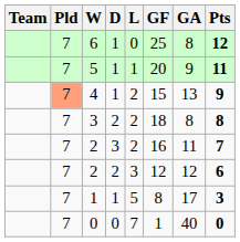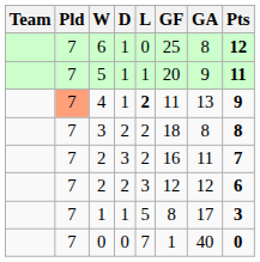4 | L: normal -> bold
4 | GF: 15 -> 11
